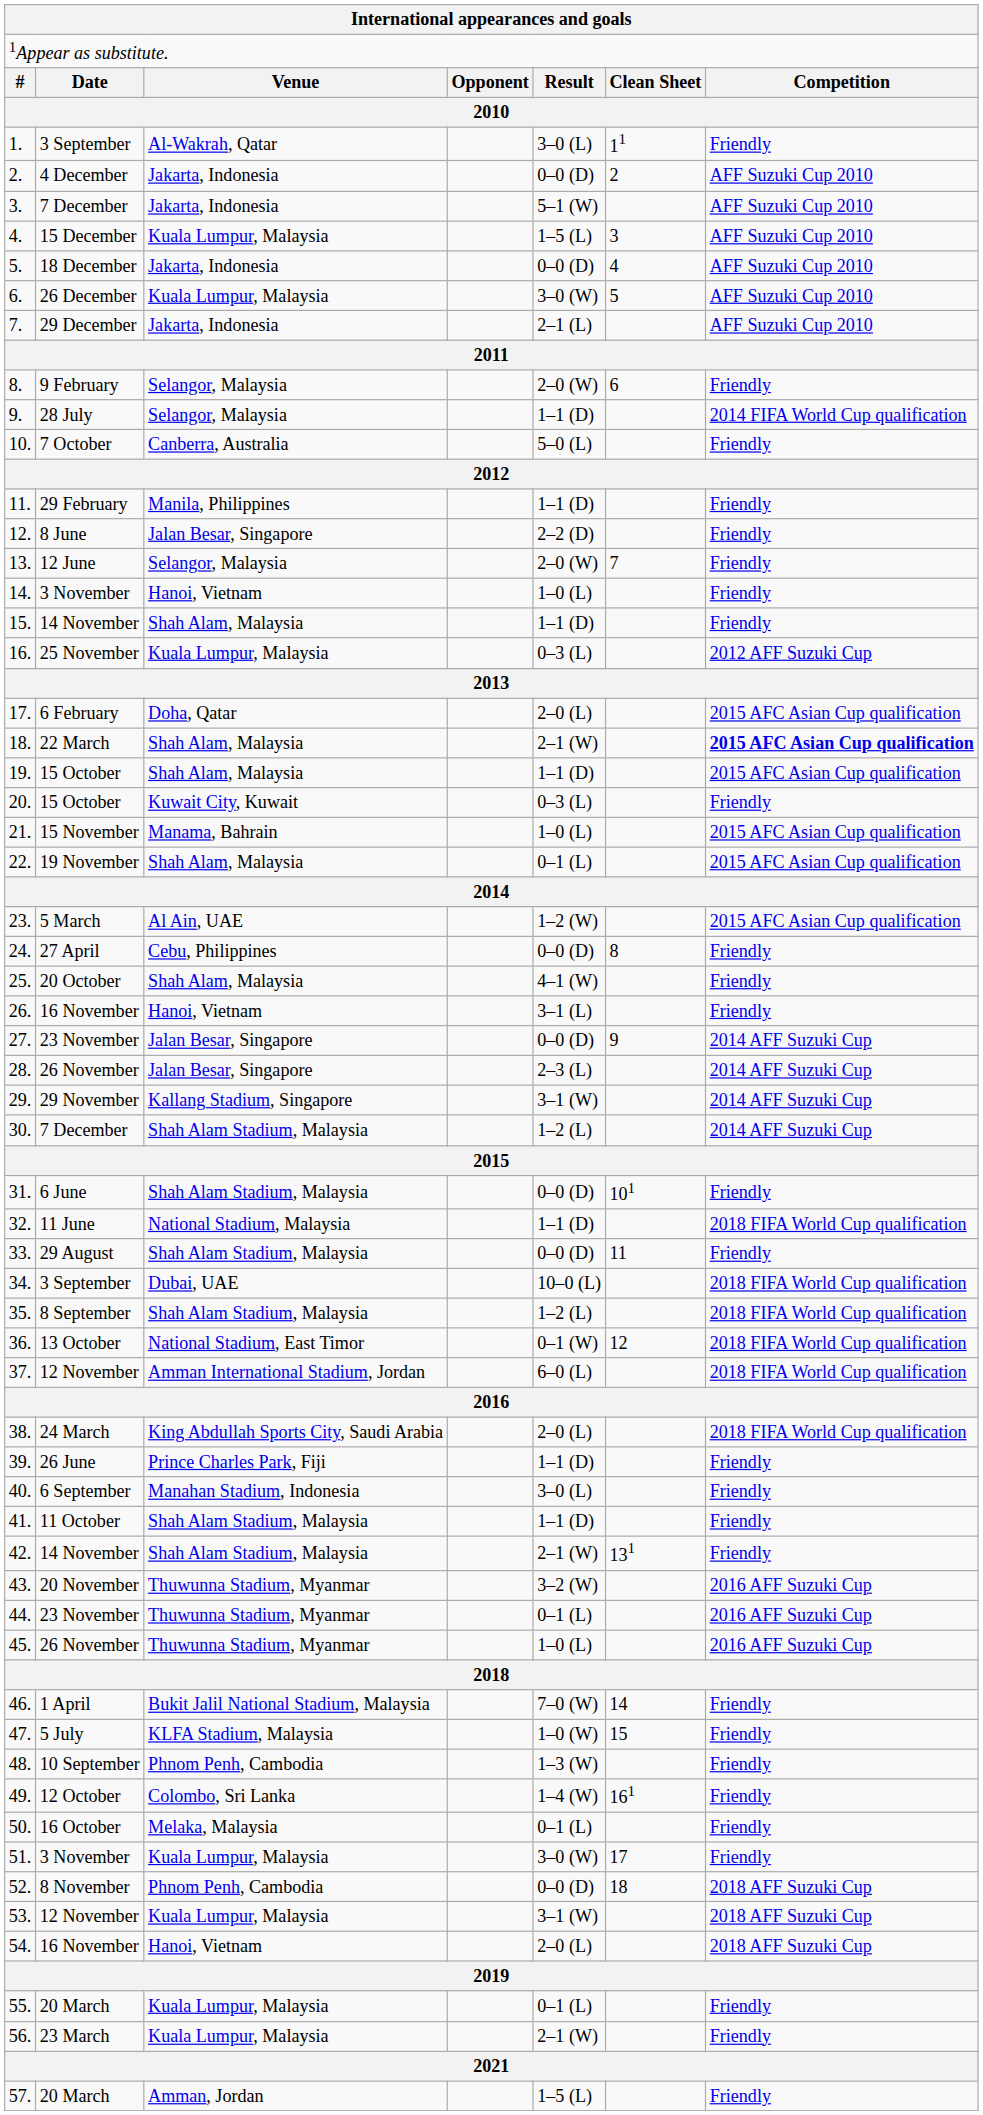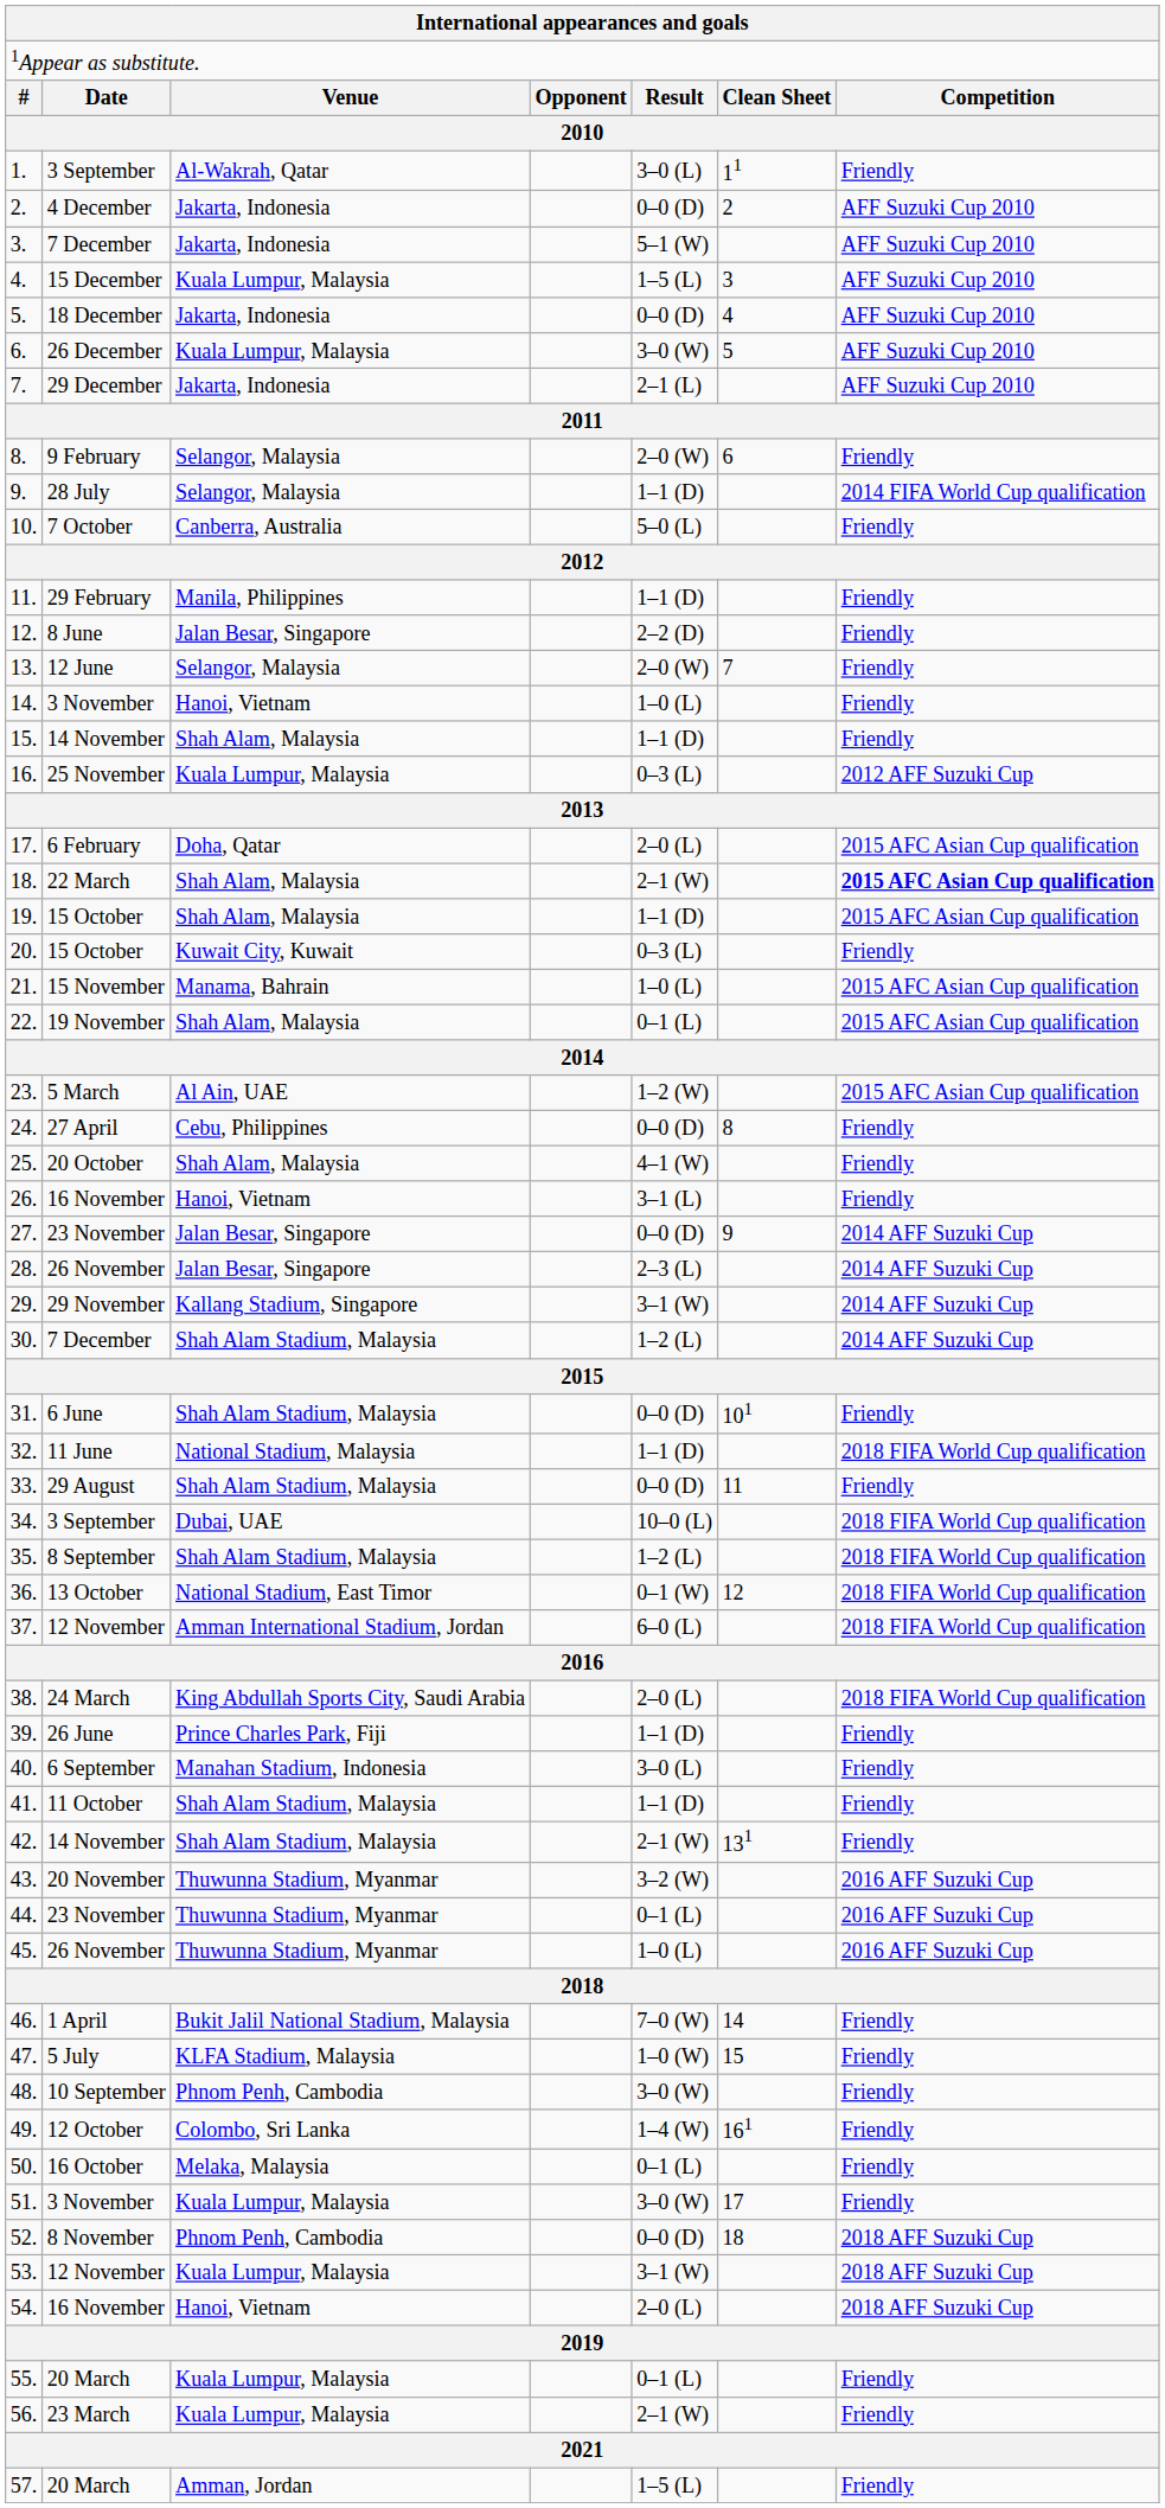48. | column 5: 1–3 (W) -> 3–0 (W)
